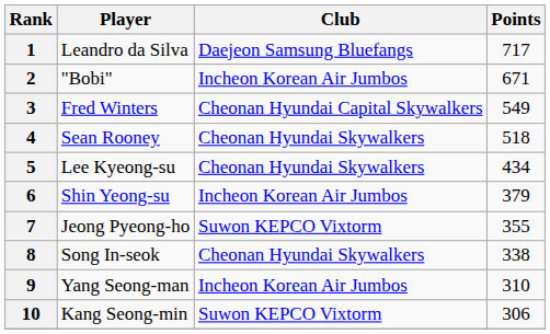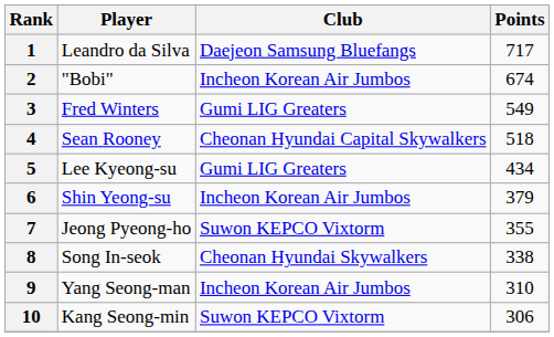2 | Points: 671 -> 674
3 | Club: Cheonan Hyundai Capital Skywalkers -> Gumi LIG Greaters
4 | Club: Cheonan Hyundai Skywalkers -> Cheonan Hyundai Capital Skywalkers
5 | Club: Cheonan Hyundai Skywalkers -> Gumi LIG Greaters
